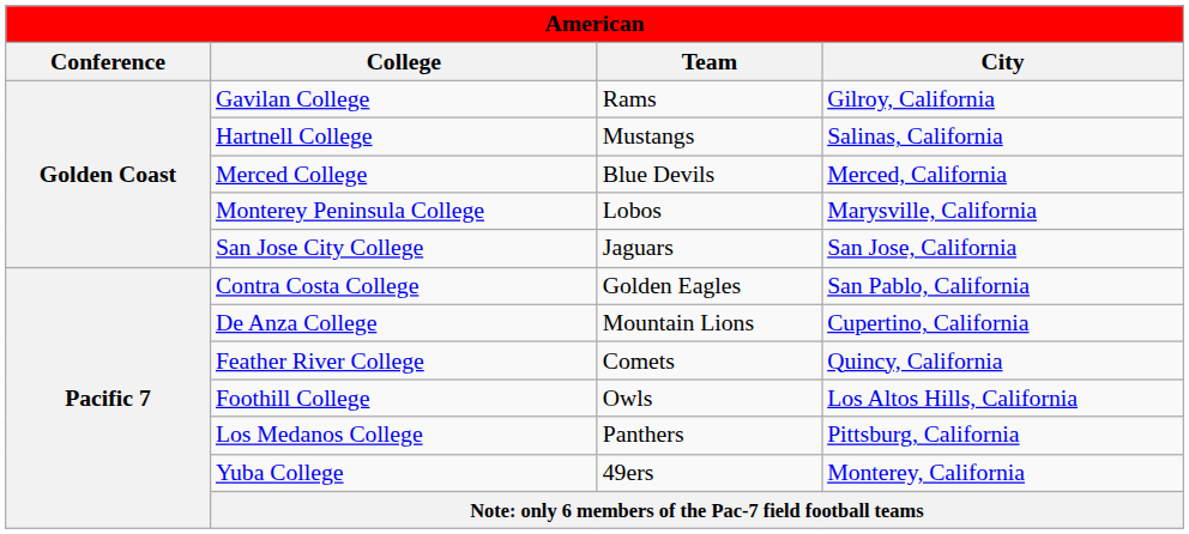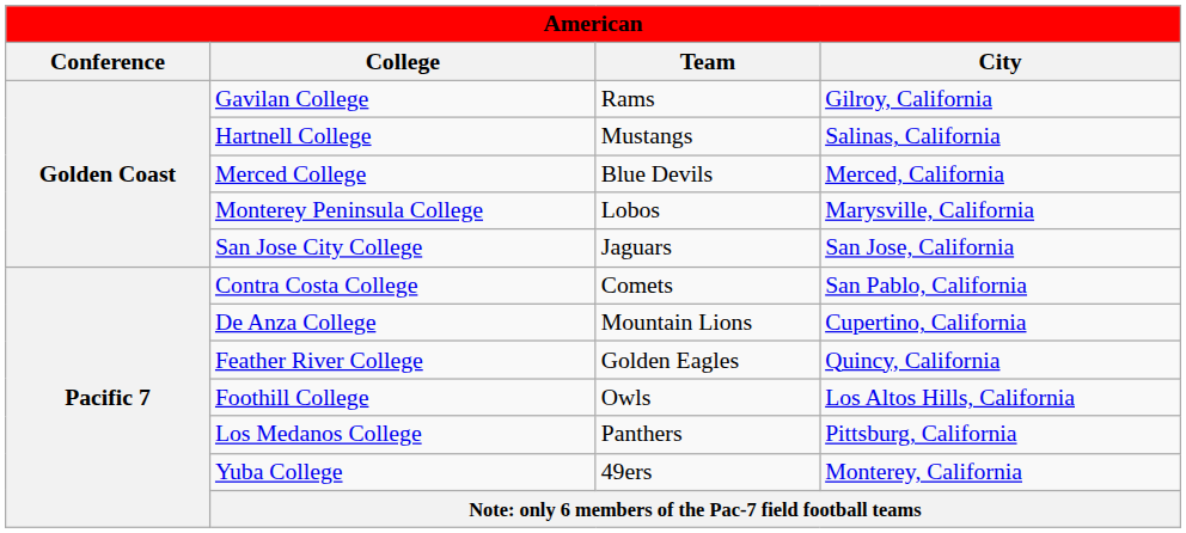Contra Costa College | American / Team: Golden Eagles -> Comets
Feather River College | American / Team: Comets -> Golden Eagles
